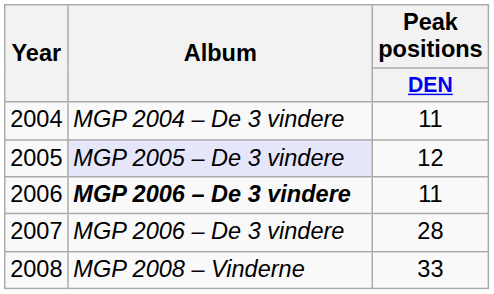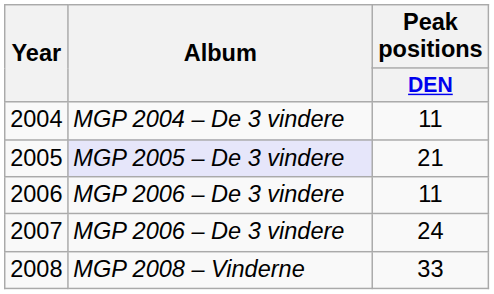2005 | Peak positions / DEN: 12 -> 21
2006 | Album: bold -> normal
2007 | Peak positions / DEN: 28 -> 24
